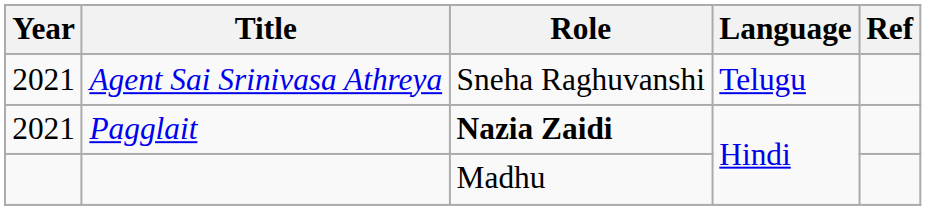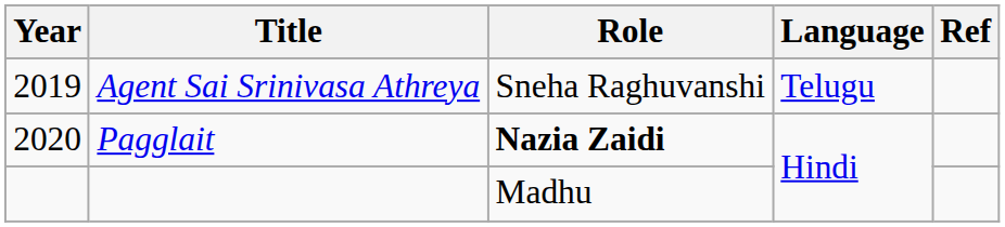Agent Sai Srinivasa Athreya | Year: 2021 -> 2019
Pagglait | Year: 2021 -> 2020
